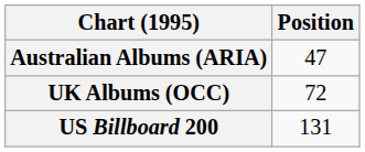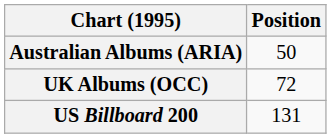Australian Albums (ARIA) | Position: 47 -> 50
